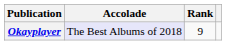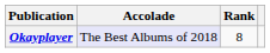Okayplayer | Rank: 9 -> 8
